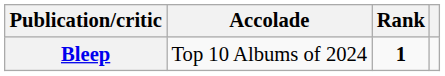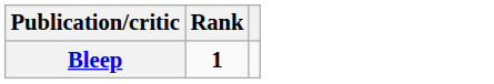- column: Accolade | Top 10 Albums of 2024
